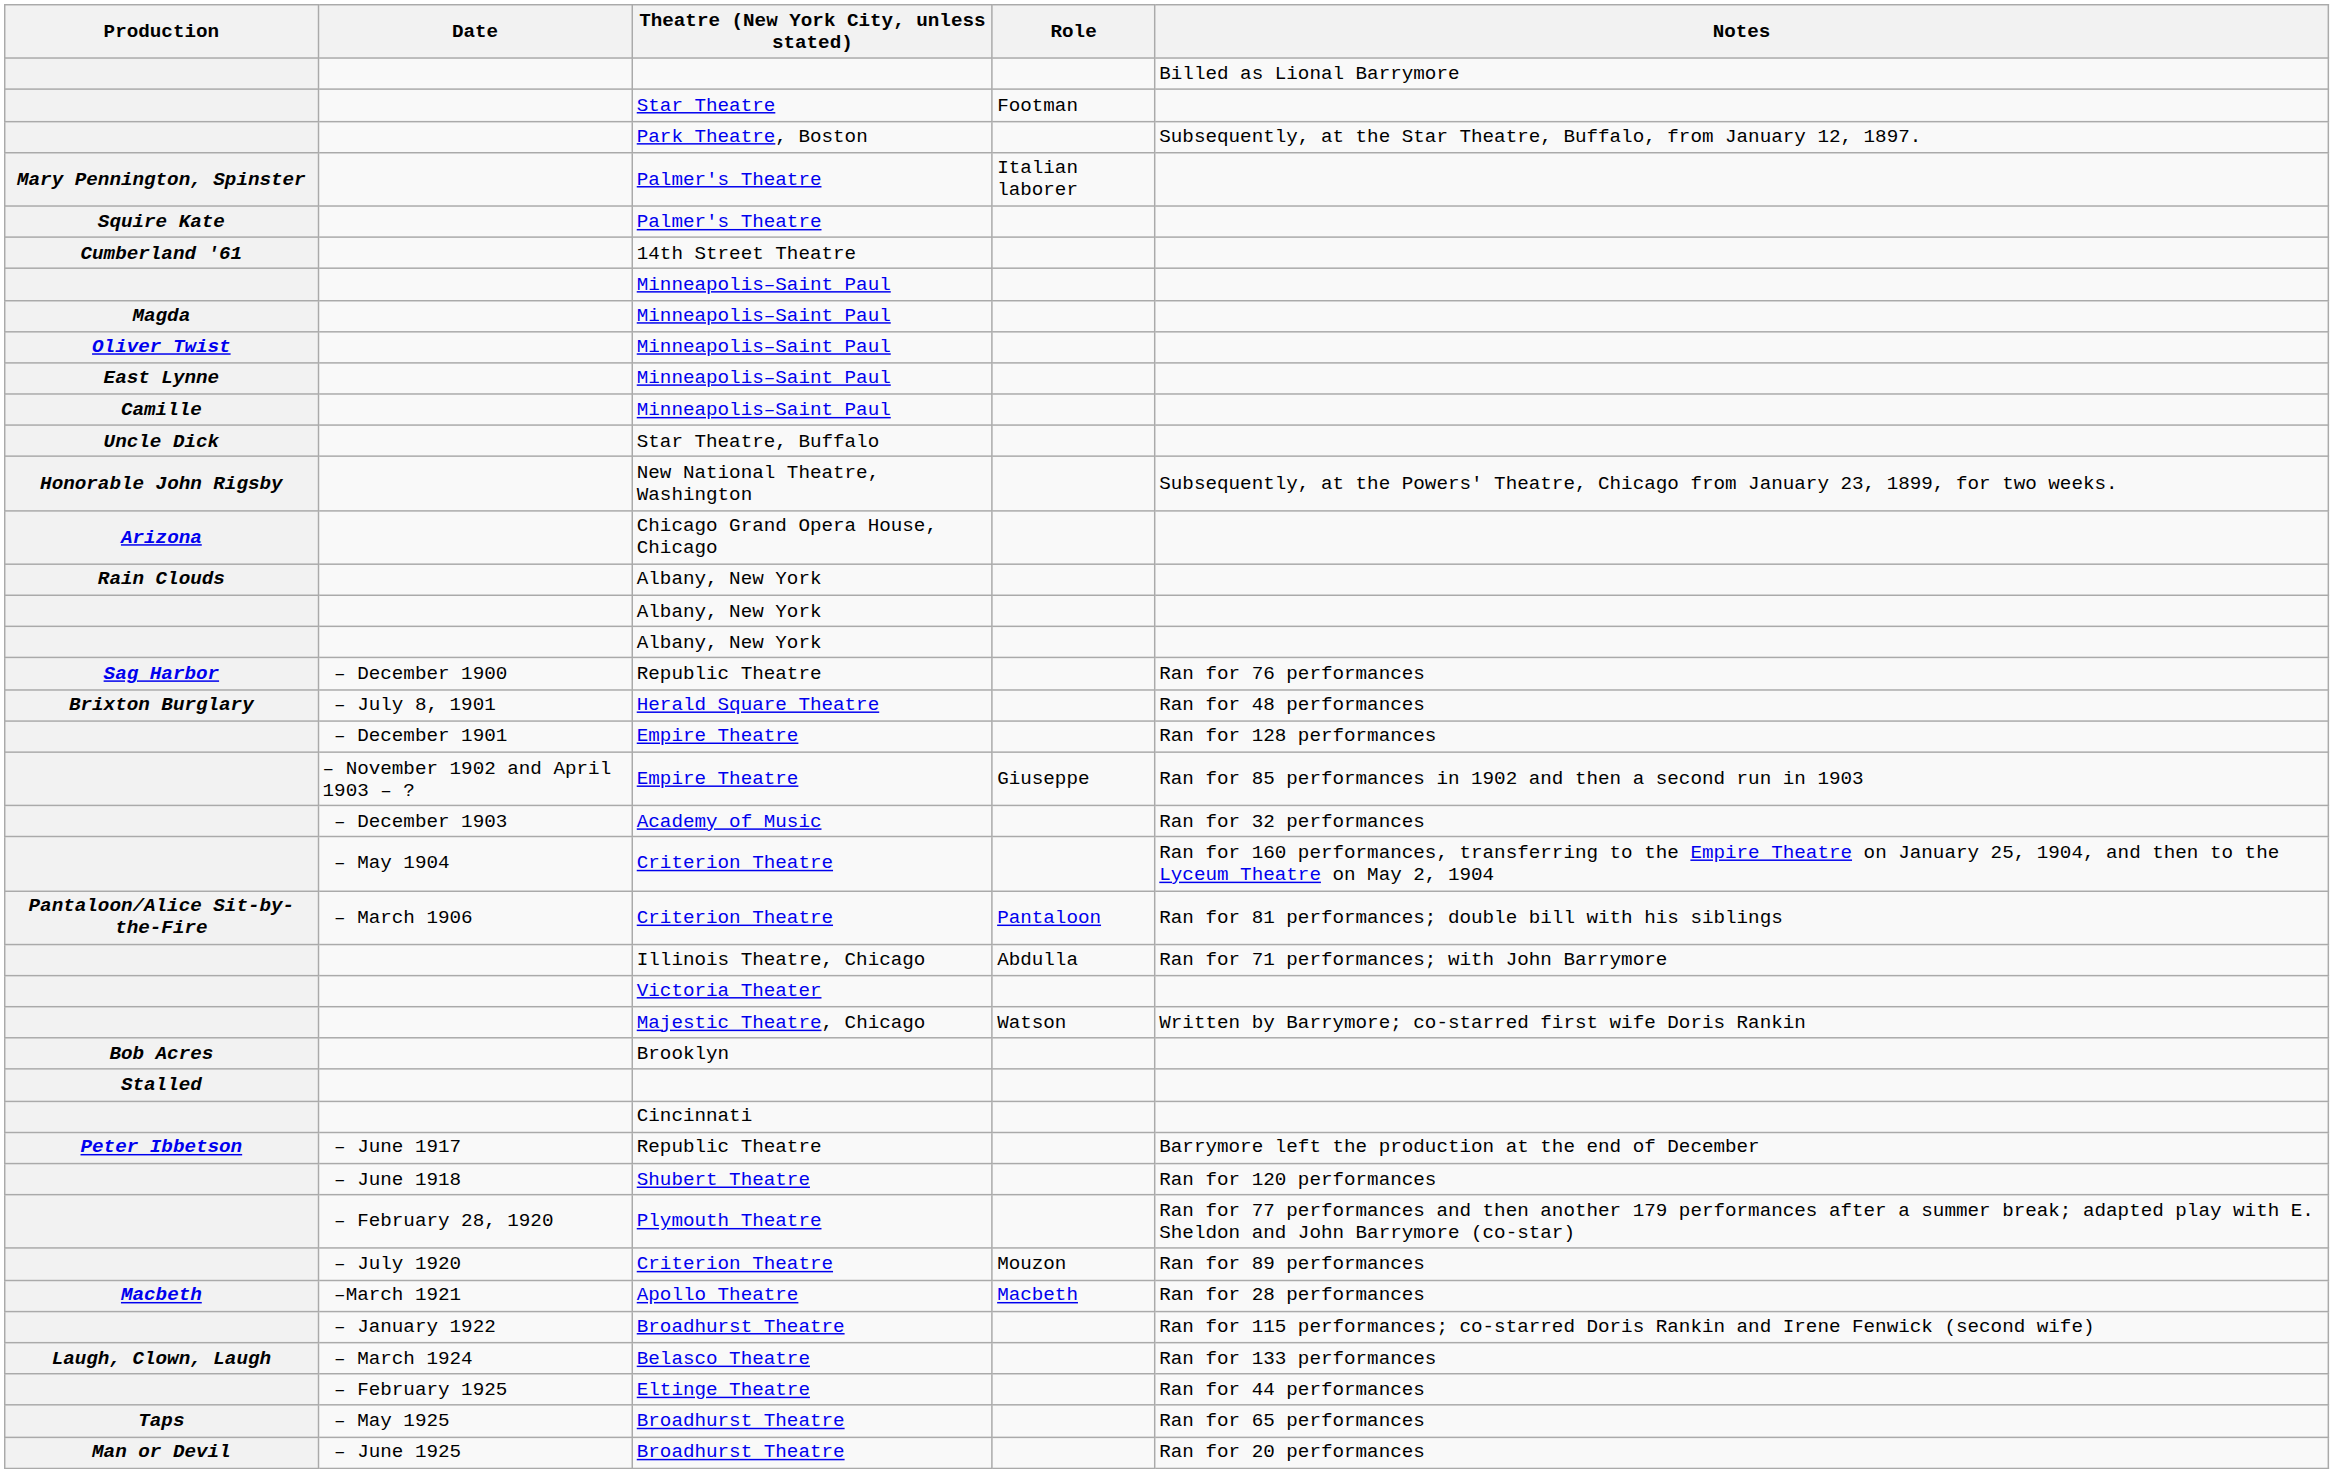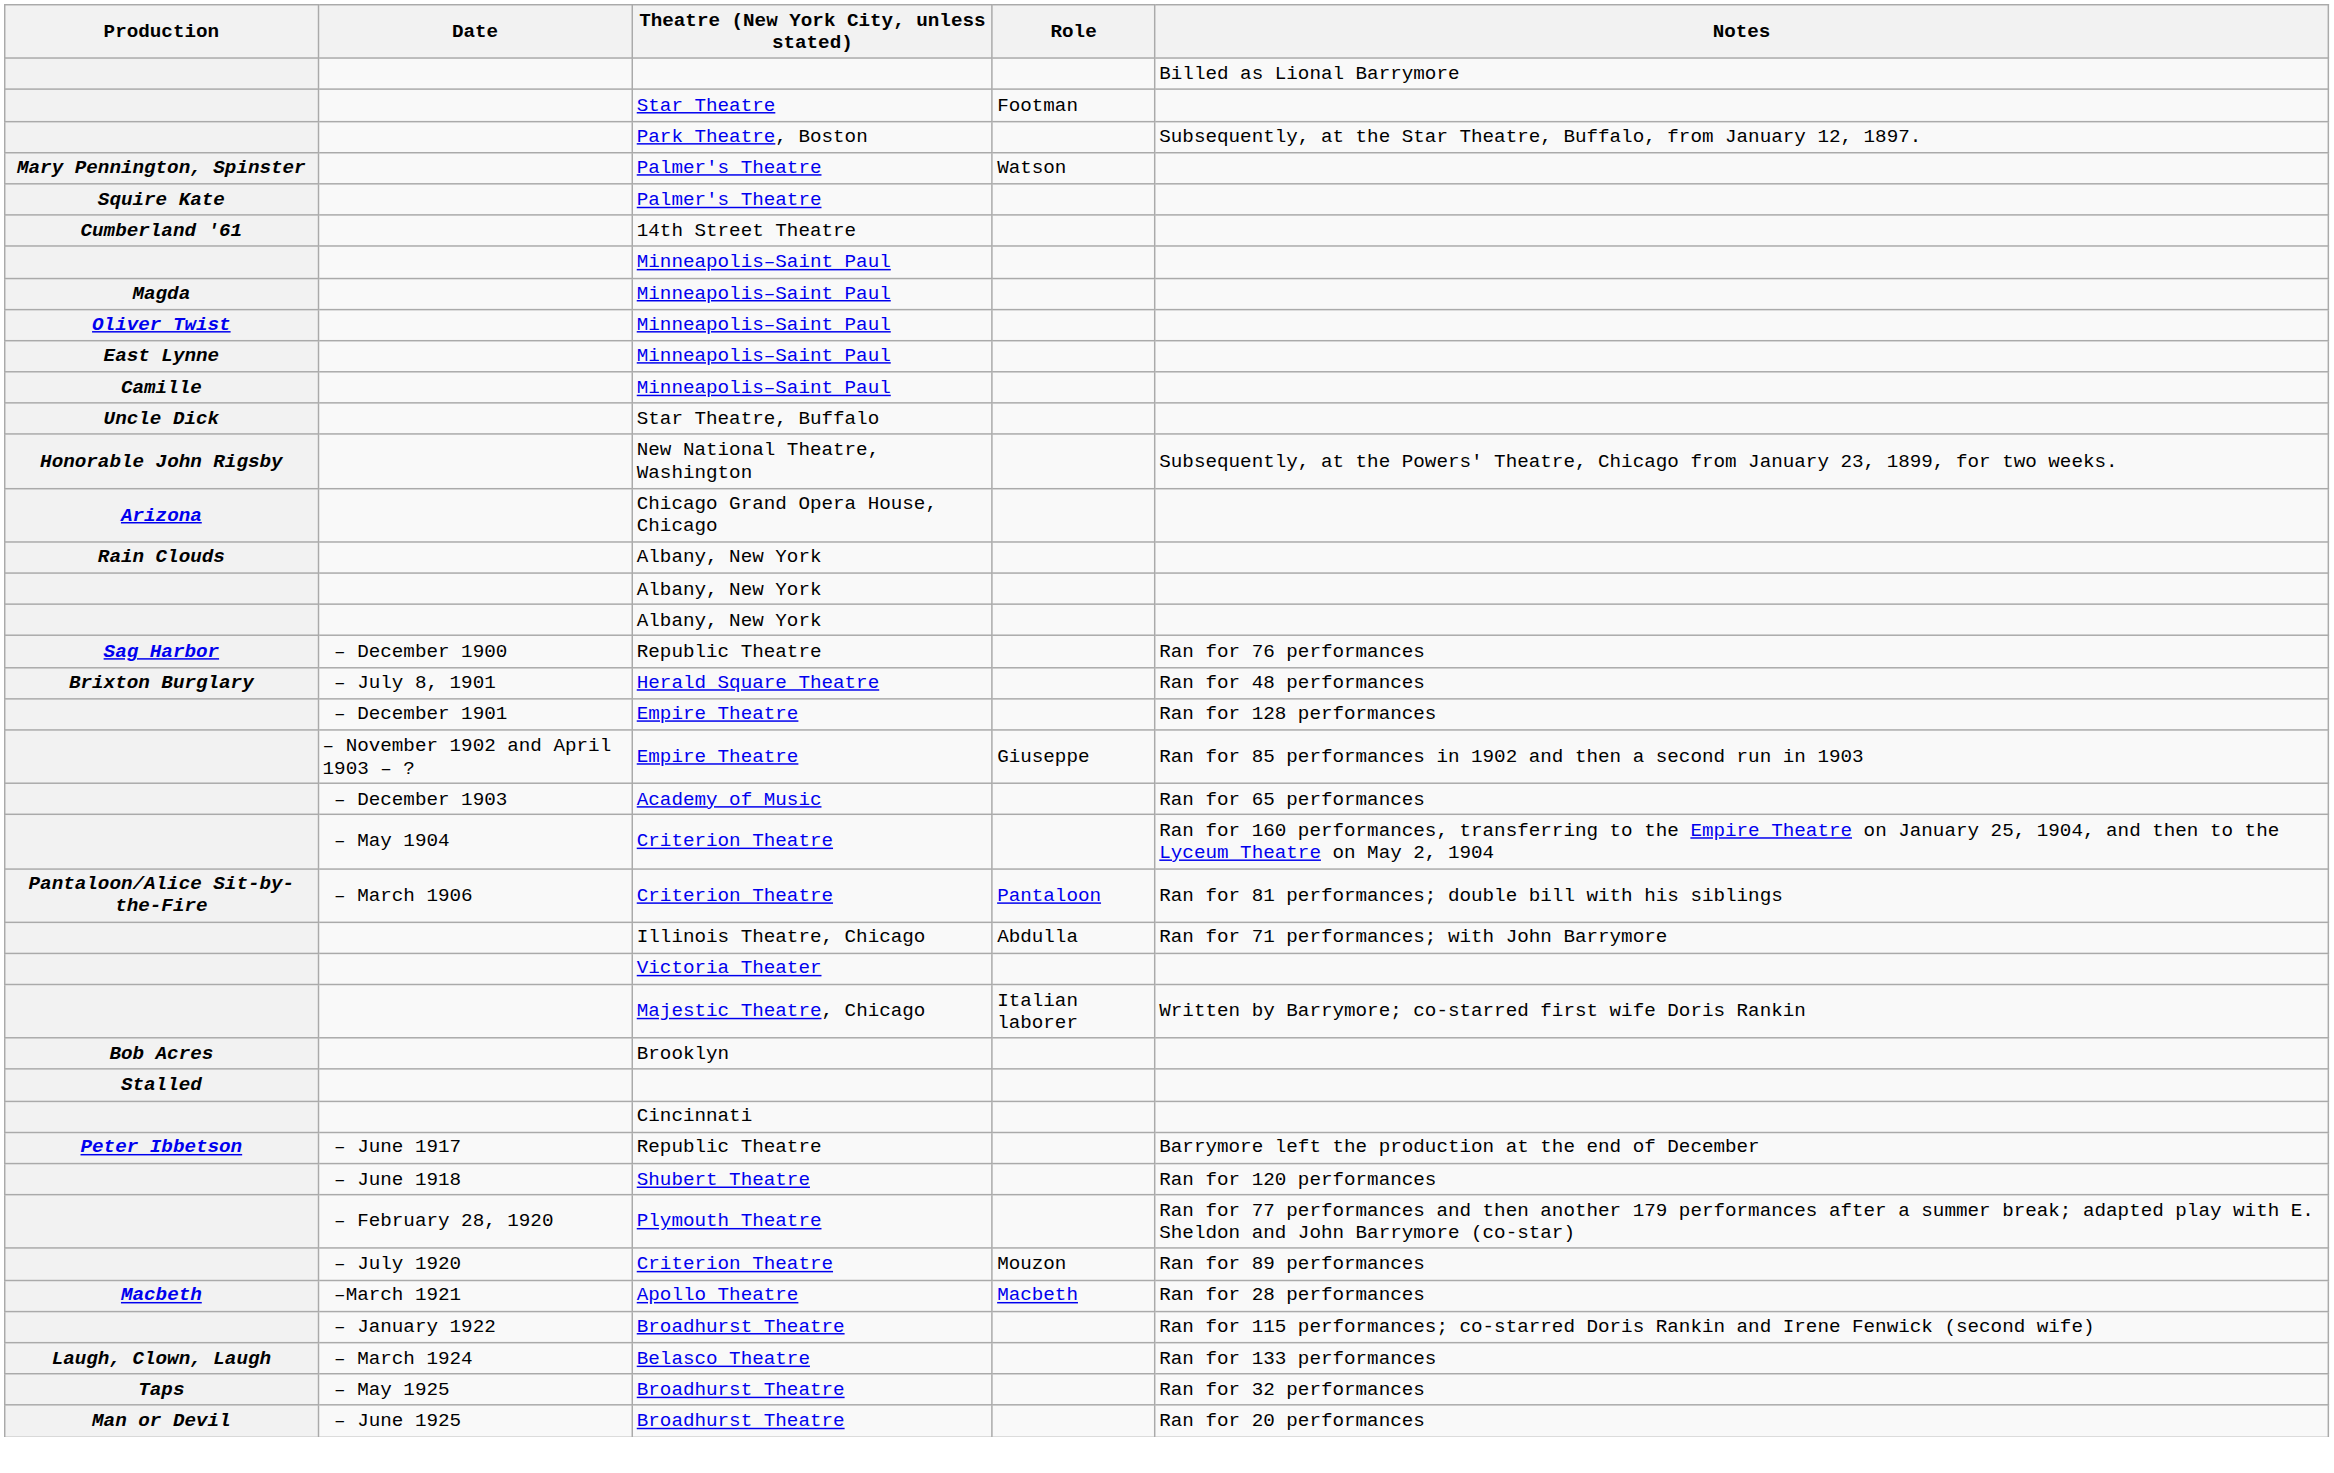Mary Pennington, Spinster / Palmer's Theatre | Role: Italian laborer -> Watson
Academy of Music | Notes: Ran for 32 performances -> Ran for 65 performances
Majestic Theatre, Chicago | Role: Watson -> Italian laborer
- row: – February 1925 | Eltinge Theatre | Ran for 44 performances
Taps / Broadhurst Theatre | Notes: Ran for 65 performances -> Ran for 32 performances
